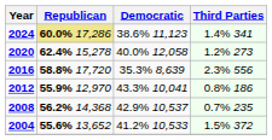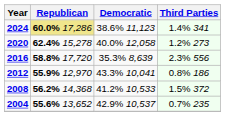2008 | Democratic: 42.9% 10,537 -> 41.2% 10,533
2008 | Third Parties: 0.7% 235 -> 1.5% 372
2004 | Democratic: 41.2% 10,533 -> 42.9% 10,537
2004 | Third Parties: 1.5% 372 -> 0.7% 235
